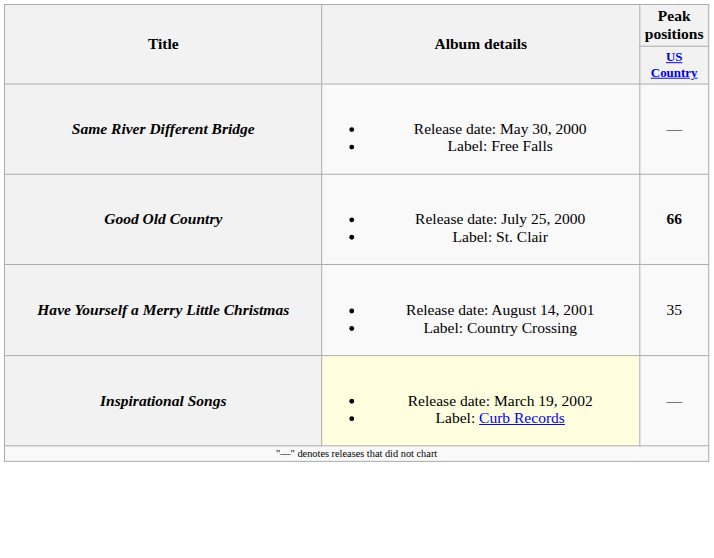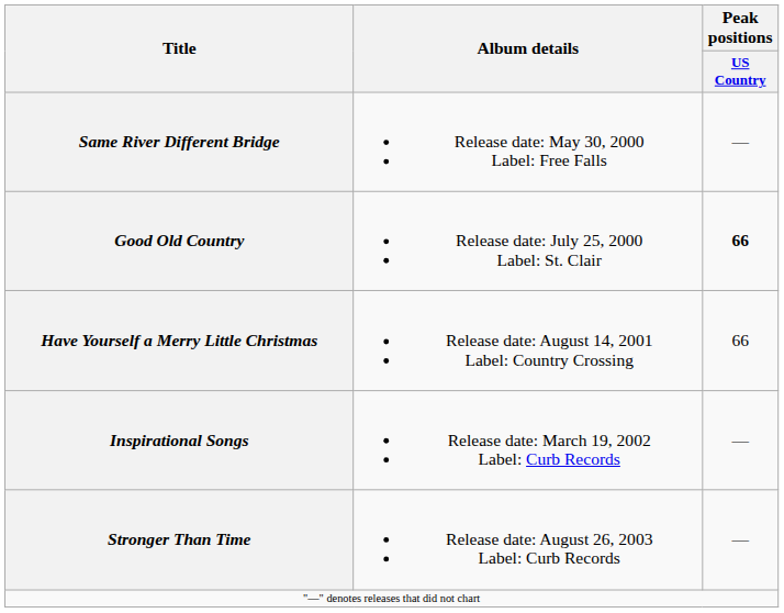Have Yourself a Merry Little Christmas | Peak positions / US Country: 35 -> 66
Inspirational Songs | Album details: lightyellow background -> no background
+ row: Stronger Than Time | Release date: August 26, 2003 Label: Curb Records | —
